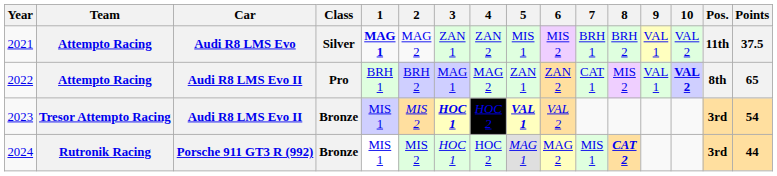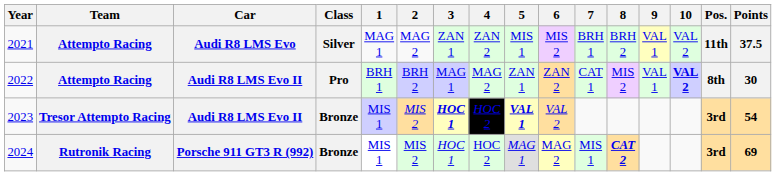2021 | 1: bold -> normal
2022 | Points: 65 -> 30
2024 | Points: 44 -> 69
